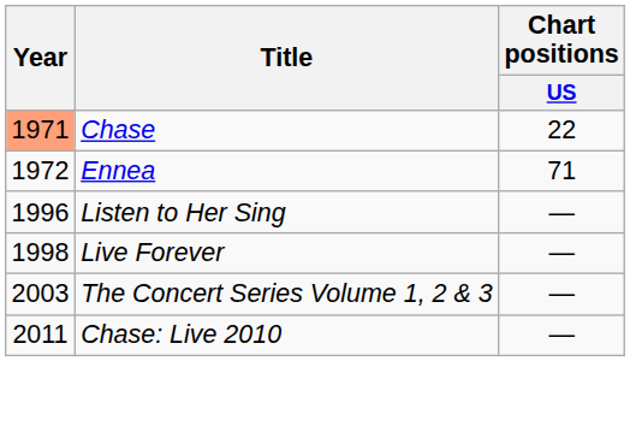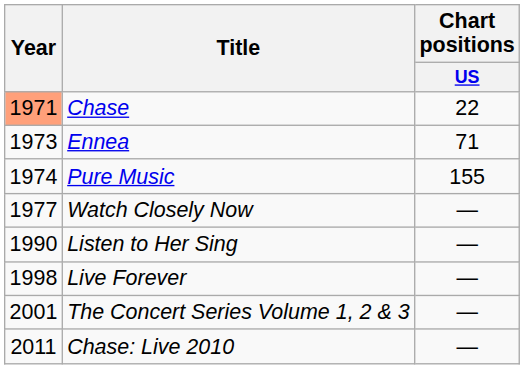Ennea | Year: 1972 -> 1973
+ row: 1974 | Pure Music | 155
+ row: 1977 | Watch Closely Now | —
Listen to Her Sing | Year: 1996 -> 1990
The Concert Series Volume 1, 2 & 3 | Year: 2003 -> 2001
